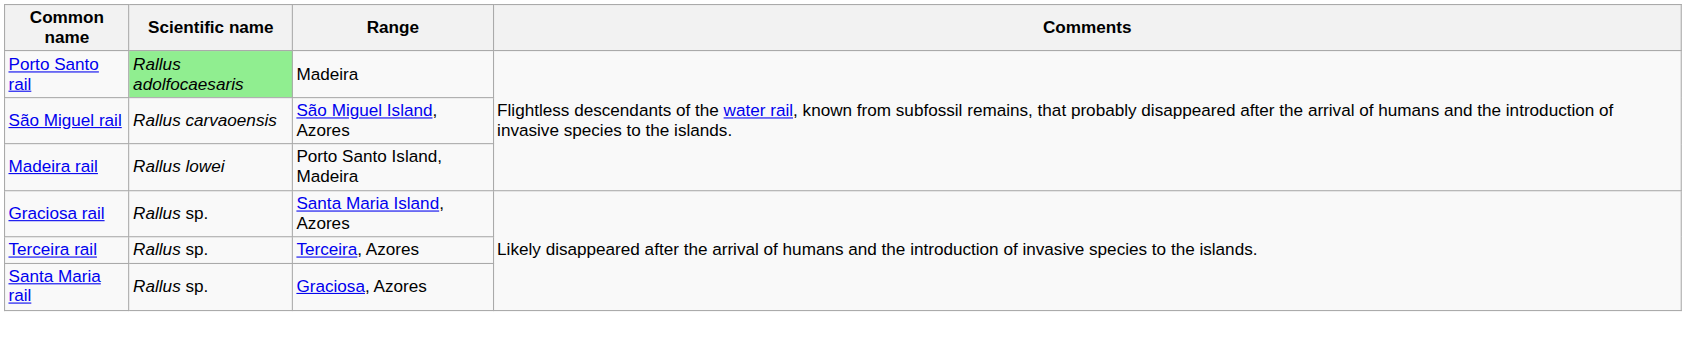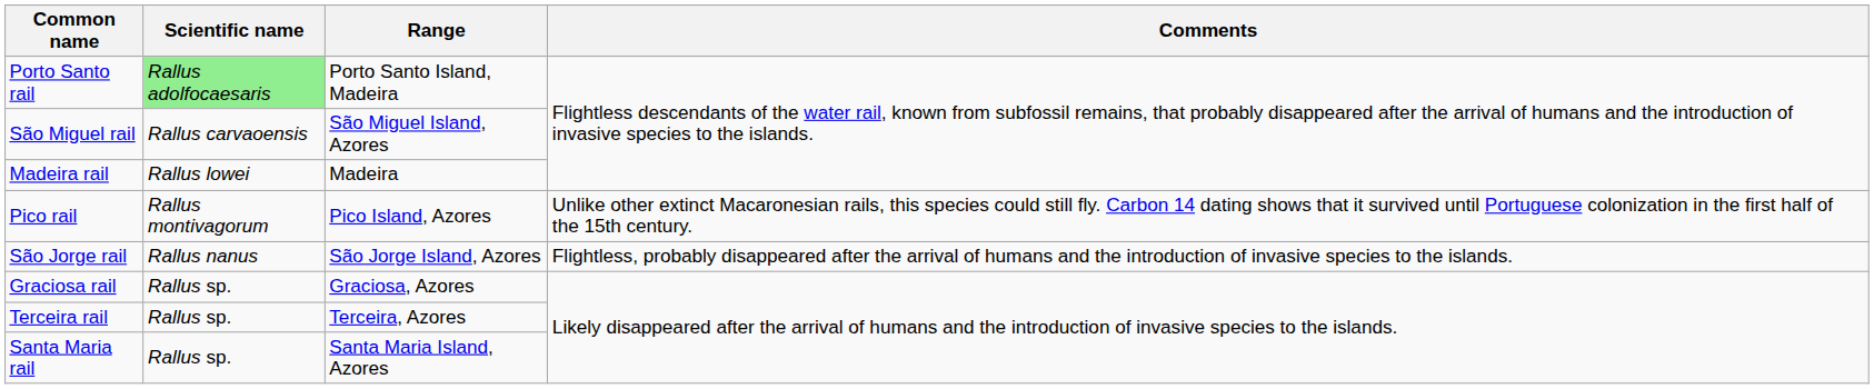Porto Santo rail | Range: Madeira -> Porto Santo Island, Madeira
Madeira rail | Range: Porto Santo Island, Madeira -> Madeira
+ row: Pico rail | Rallus montivagorum | Pico Island, Azores | Unlike other extinct Macaronesian rails, this species could still fly. Carbon 14 dating shows that it survived until Portuguese colonization in the first half of the 15th century.
+ row: São Jorge rail | Rallus nanus | São Jorge Island, Azores | Flightless, probably disappeared after the arrival of humans and the introduction of invasive species to the islands.
Graciosa rail | Range: Santa Maria Island, Azores -> Graciosa, Azores
Santa Maria rail | Range: Graciosa, Azores -> Santa Maria Island, Azores
